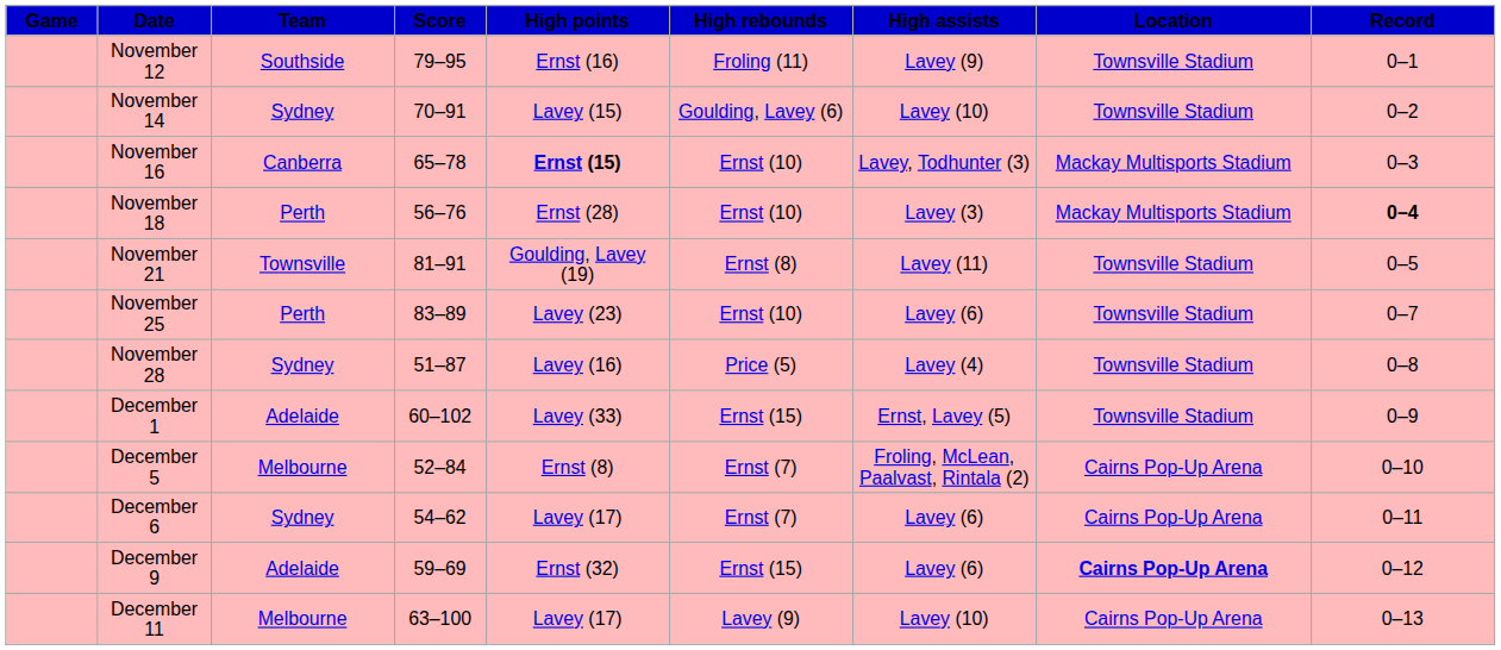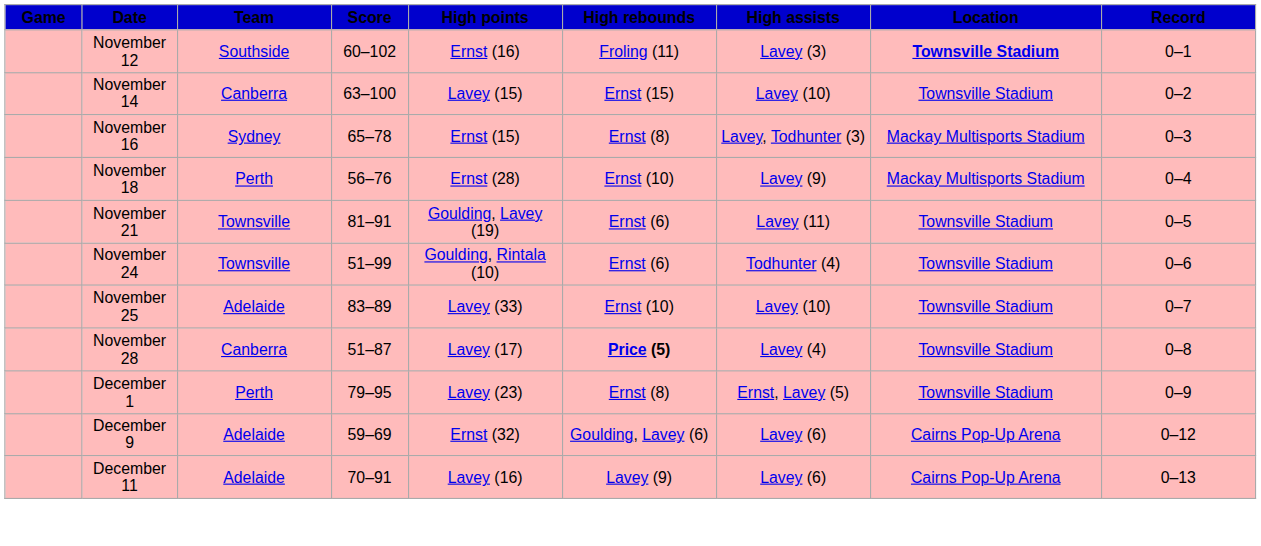November 12 | Score: 79–95 -> 60–102
November 12 | High assists: Lavey (9) -> Lavey (3)
November 12 | Location: normal -> bold
November 14 | Team: Sydney -> Canberra
November 14 | Score: 70–91 -> 63–100
November 14 | High rebounds: Goulding, Lavey (6) -> Ernst (15)
November 16 | Team: Canberra -> Sydney
November 16 | High points: bold -> normal
November 16 | High rebounds: Ernst (10) -> Ernst (8)
November 18 | High assists: Lavey (3) -> Lavey (9)
November 18 | Record: bold -> normal
November 21 | High rebounds: Ernst (8) -> Ernst (6)
+ row: November 24 | Townsville | 51–99 | Goulding, Rintala (10) | Ernst (6) | Todhunter (4) | Townsville Stadium | 0–6
November 25 | Team: Perth -> Adelaide
November 25 | High points: Lavey (23) -> Lavey (33)
November 25 | High assists: Lavey (6) -> Lavey (10)
November 28 | Team: Sydney -> Canberra
November 28 | High points: Lavey (16) -> Lavey (17)
November 28 | High rebounds: normal -> bold
December 1 | Team: Adelaide -> Perth
December 1 | Score: 60–102 -> 79–95
December 1 | High points: Lavey (33) -> Lavey (23)
December 1 | High rebounds: Ernst (15) -> Ernst (8)
- row: December 5 | Melbourne | 52–84 | Ernst (8) | Ernst (7) | Froling, McLean, Paalvast, Rintala (2) | Cairns Pop-Up Arena | 0–10
- row: December 6 | Sydney | 54–62 | Lavey (17) | Ernst (7) | Lavey (6) | Cairns Pop-Up Arena | 0–11
December 9 | High rebounds: Ernst (15) -> Goulding, Lavey (6)
December 9 | Location: bold -> normal
December 11 | Team: Melbourne -> Adelaide
December 11 | Score: 63–100 -> 70–91
December 11 | High points: Lavey (17) -> Lavey (16)
December 11 | High assists: Lavey (10) -> Lavey (6)
